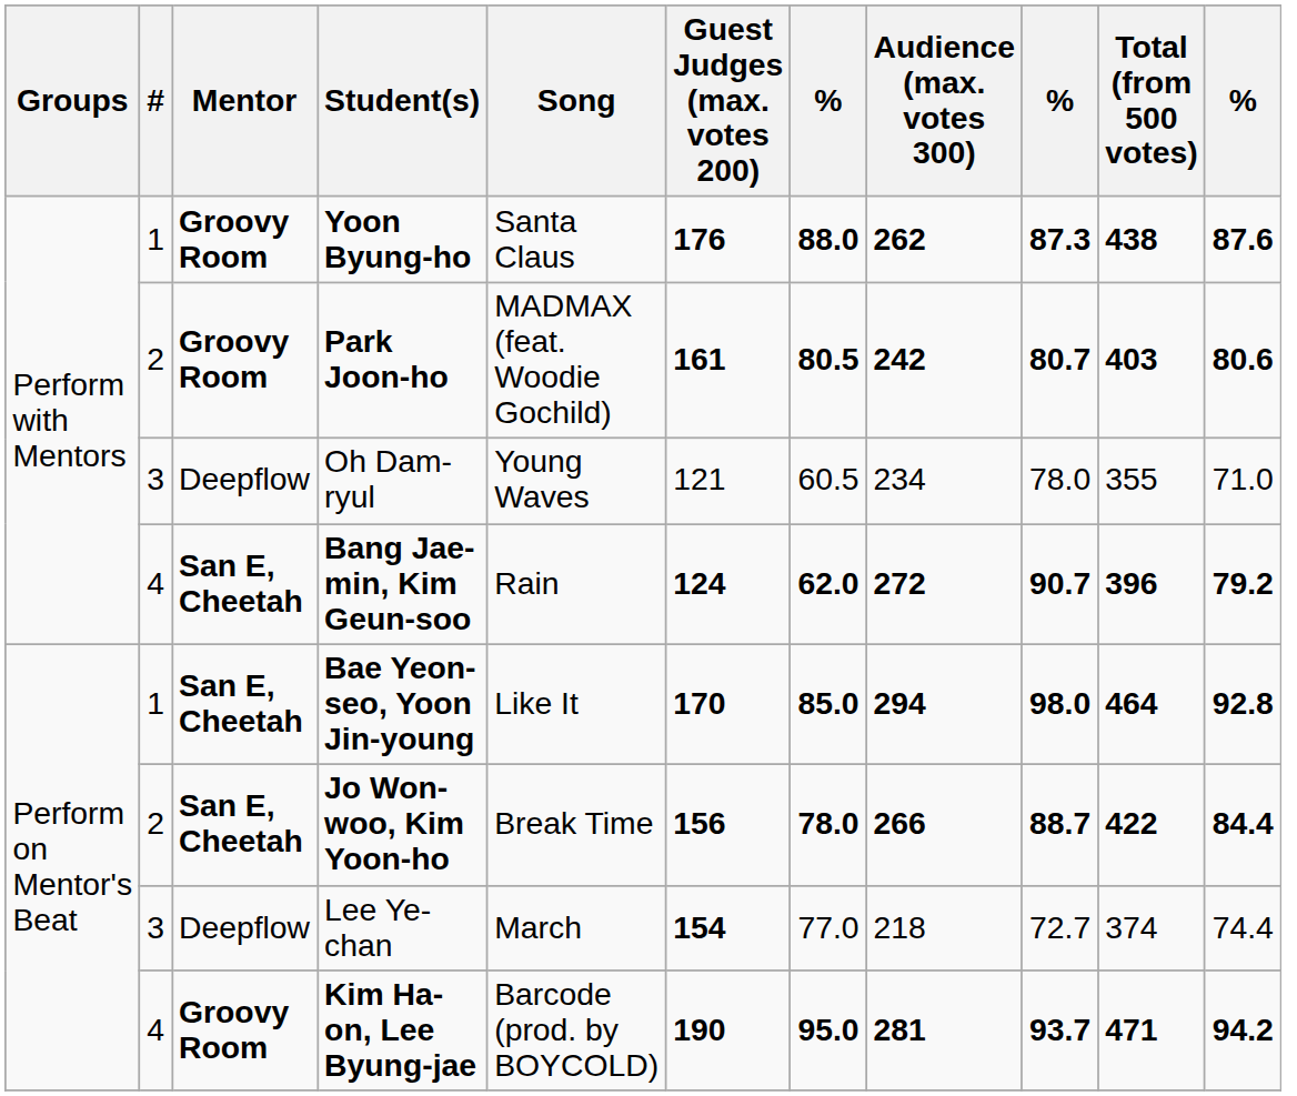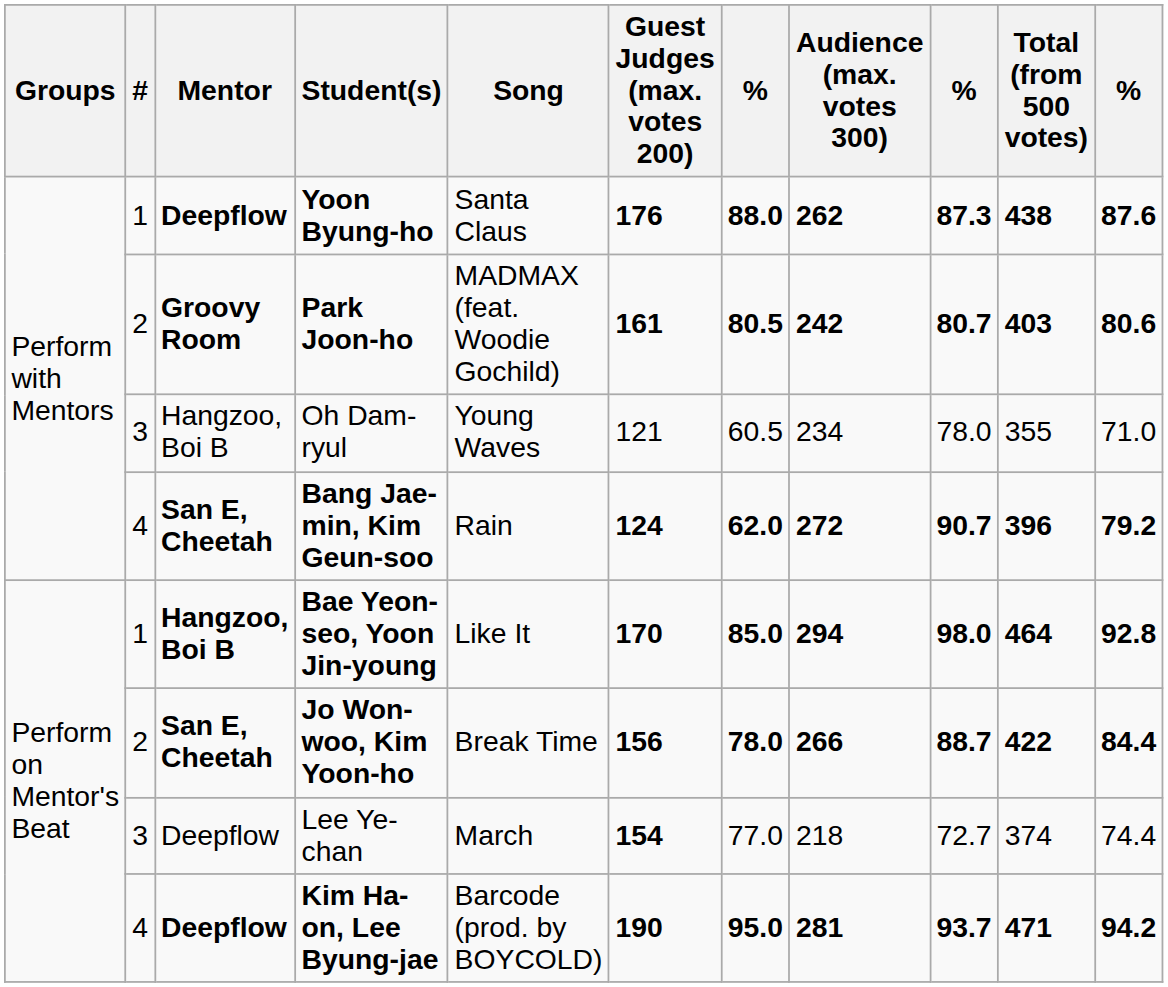Yoon Byung-ho | Mentor: Groovy Room -> Deepflow
Oh Dam-ryul | Mentor: Deepflow -> Hangzoo, Boi B
Bae Yeon-seo, Yoon Jin-young | Mentor: San E, Cheetah -> Hangzoo, Boi B
Kim Ha-on, Lee Byung-jae | Mentor: Groovy Room -> Deepflow
